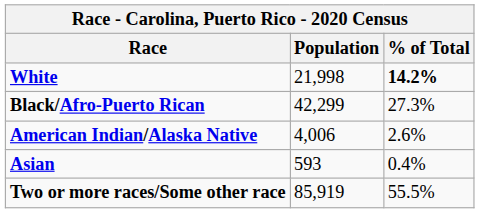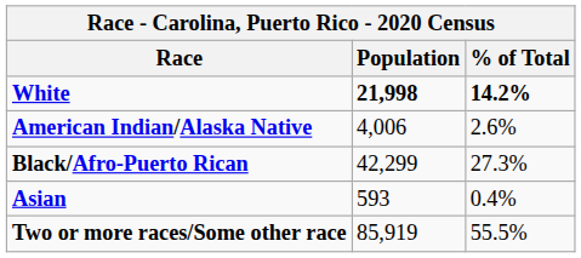White | Population: normal -> bold
rows swapped: Black/Afro-Puerto Rican <-> American Indian/Alaska Native
